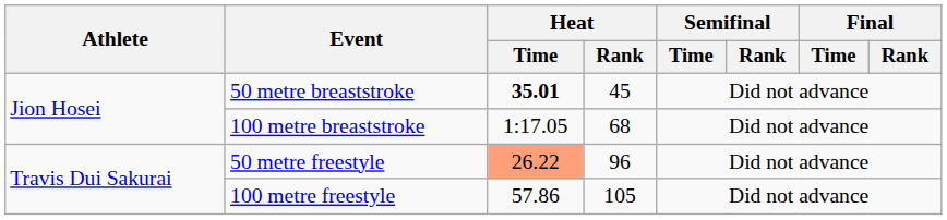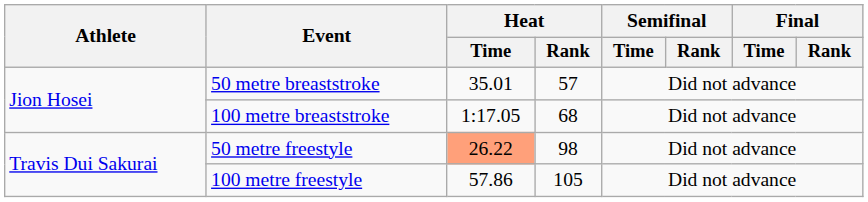50 metre breaststroke | Heat / Time: bold -> normal
50 metre breaststroke | Heat / Rank: 45 -> 57
50 metre freestyle | Heat / Rank: 96 -> 98
